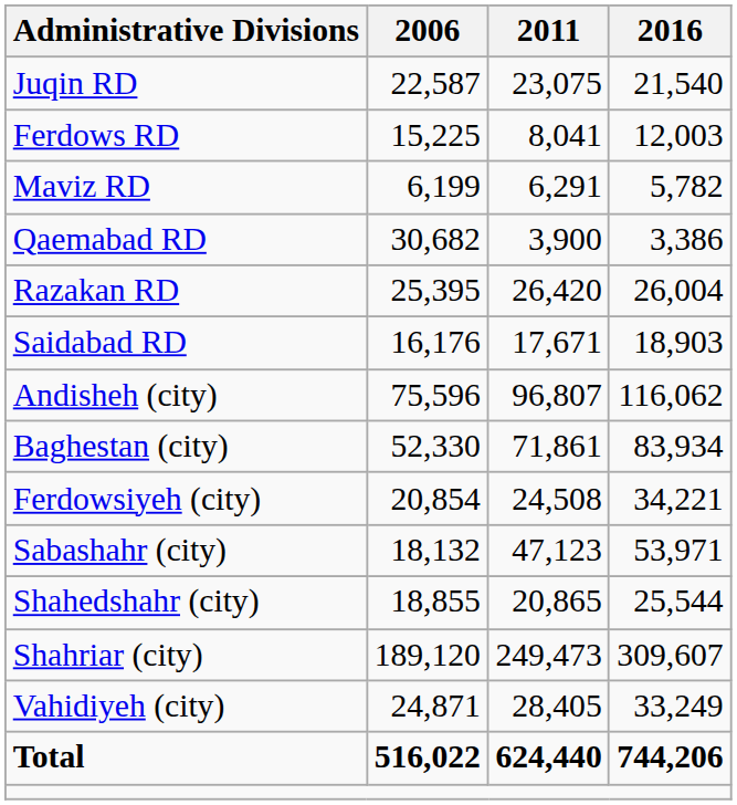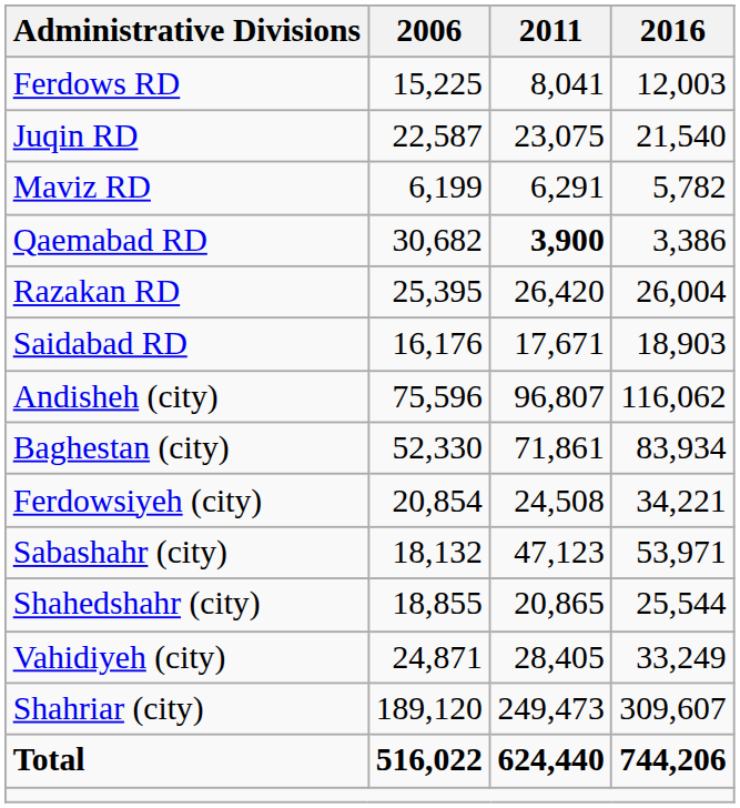rows swapped: Ferdows RD <-> Juqin RD
Qaemabad RD | 2011: normal -> bold
rows swapped: Shahriar (city) <-> Vahidiyeh (city)
